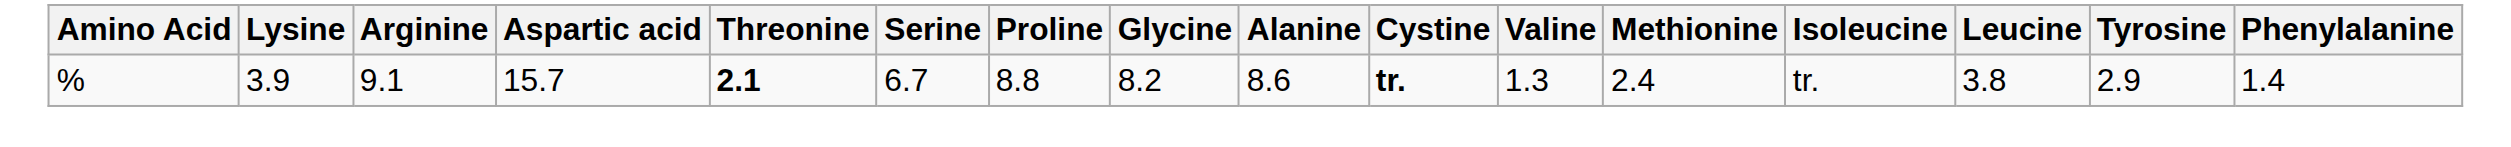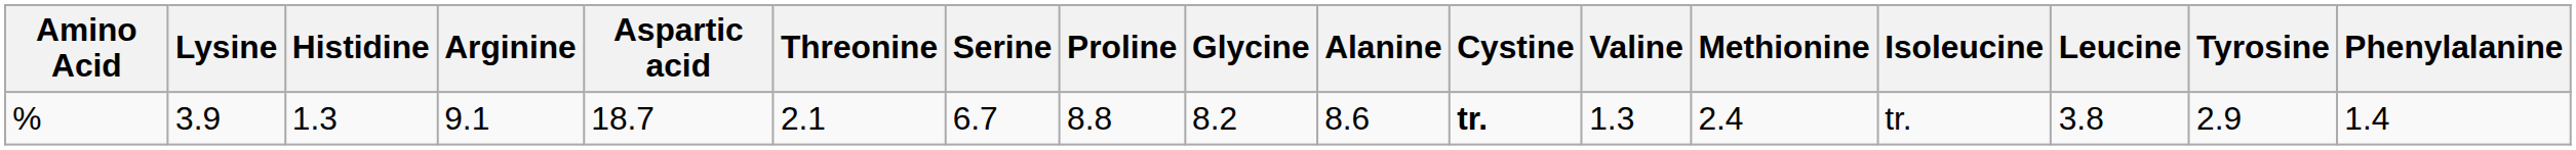+ column: Histidine | 1.3
% | Aspartic acid: 15.7 -> 18.7
% | Threonine: bold -> normal
